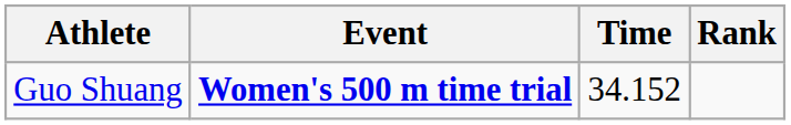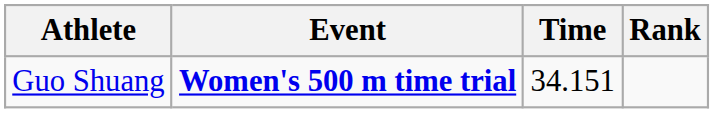Guo Shuang | Time: 34.152 -> 34.151
